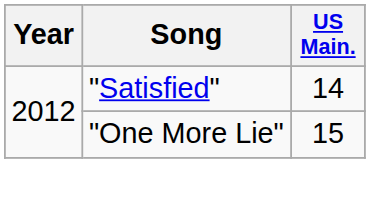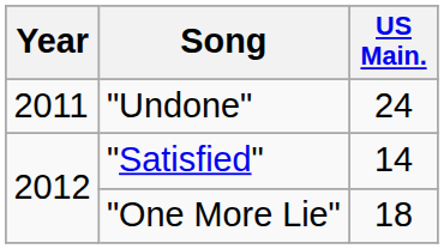+ row: 2011 | "Undone" | 24
"One More Lie" | US Main.: 15 -> 18
